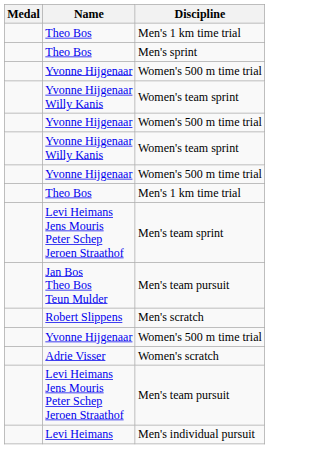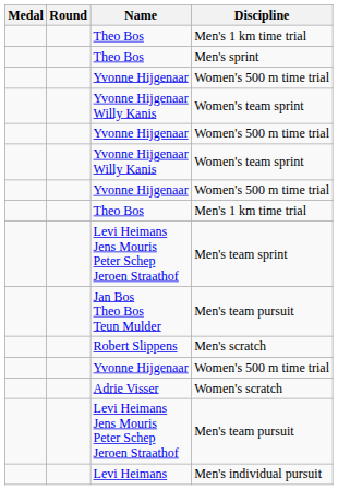+ column: Round
